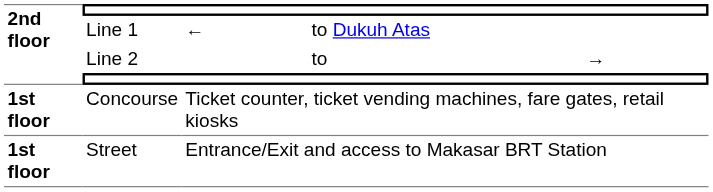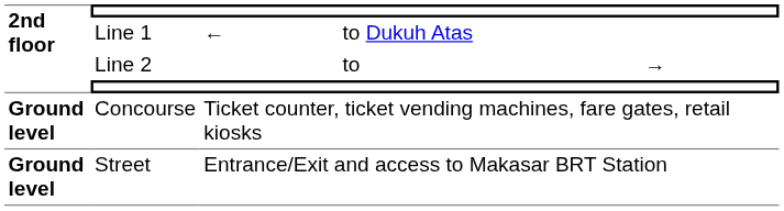Concourse | 2nd floor: 1st floor -> Ground level
Street | 2nd floor: 1st floor -> Ground level
